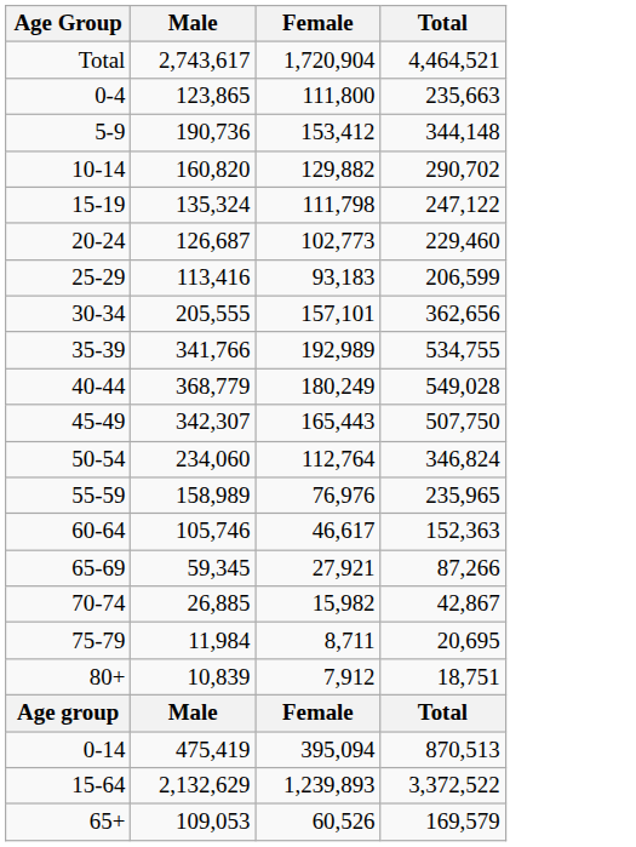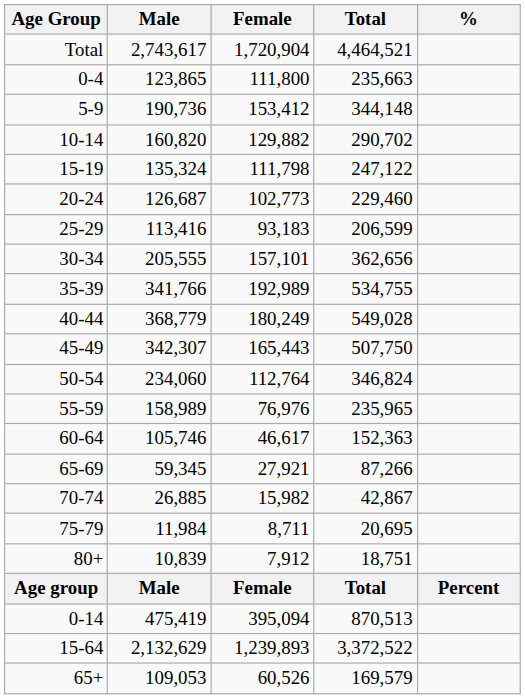+ column: % | Percent
